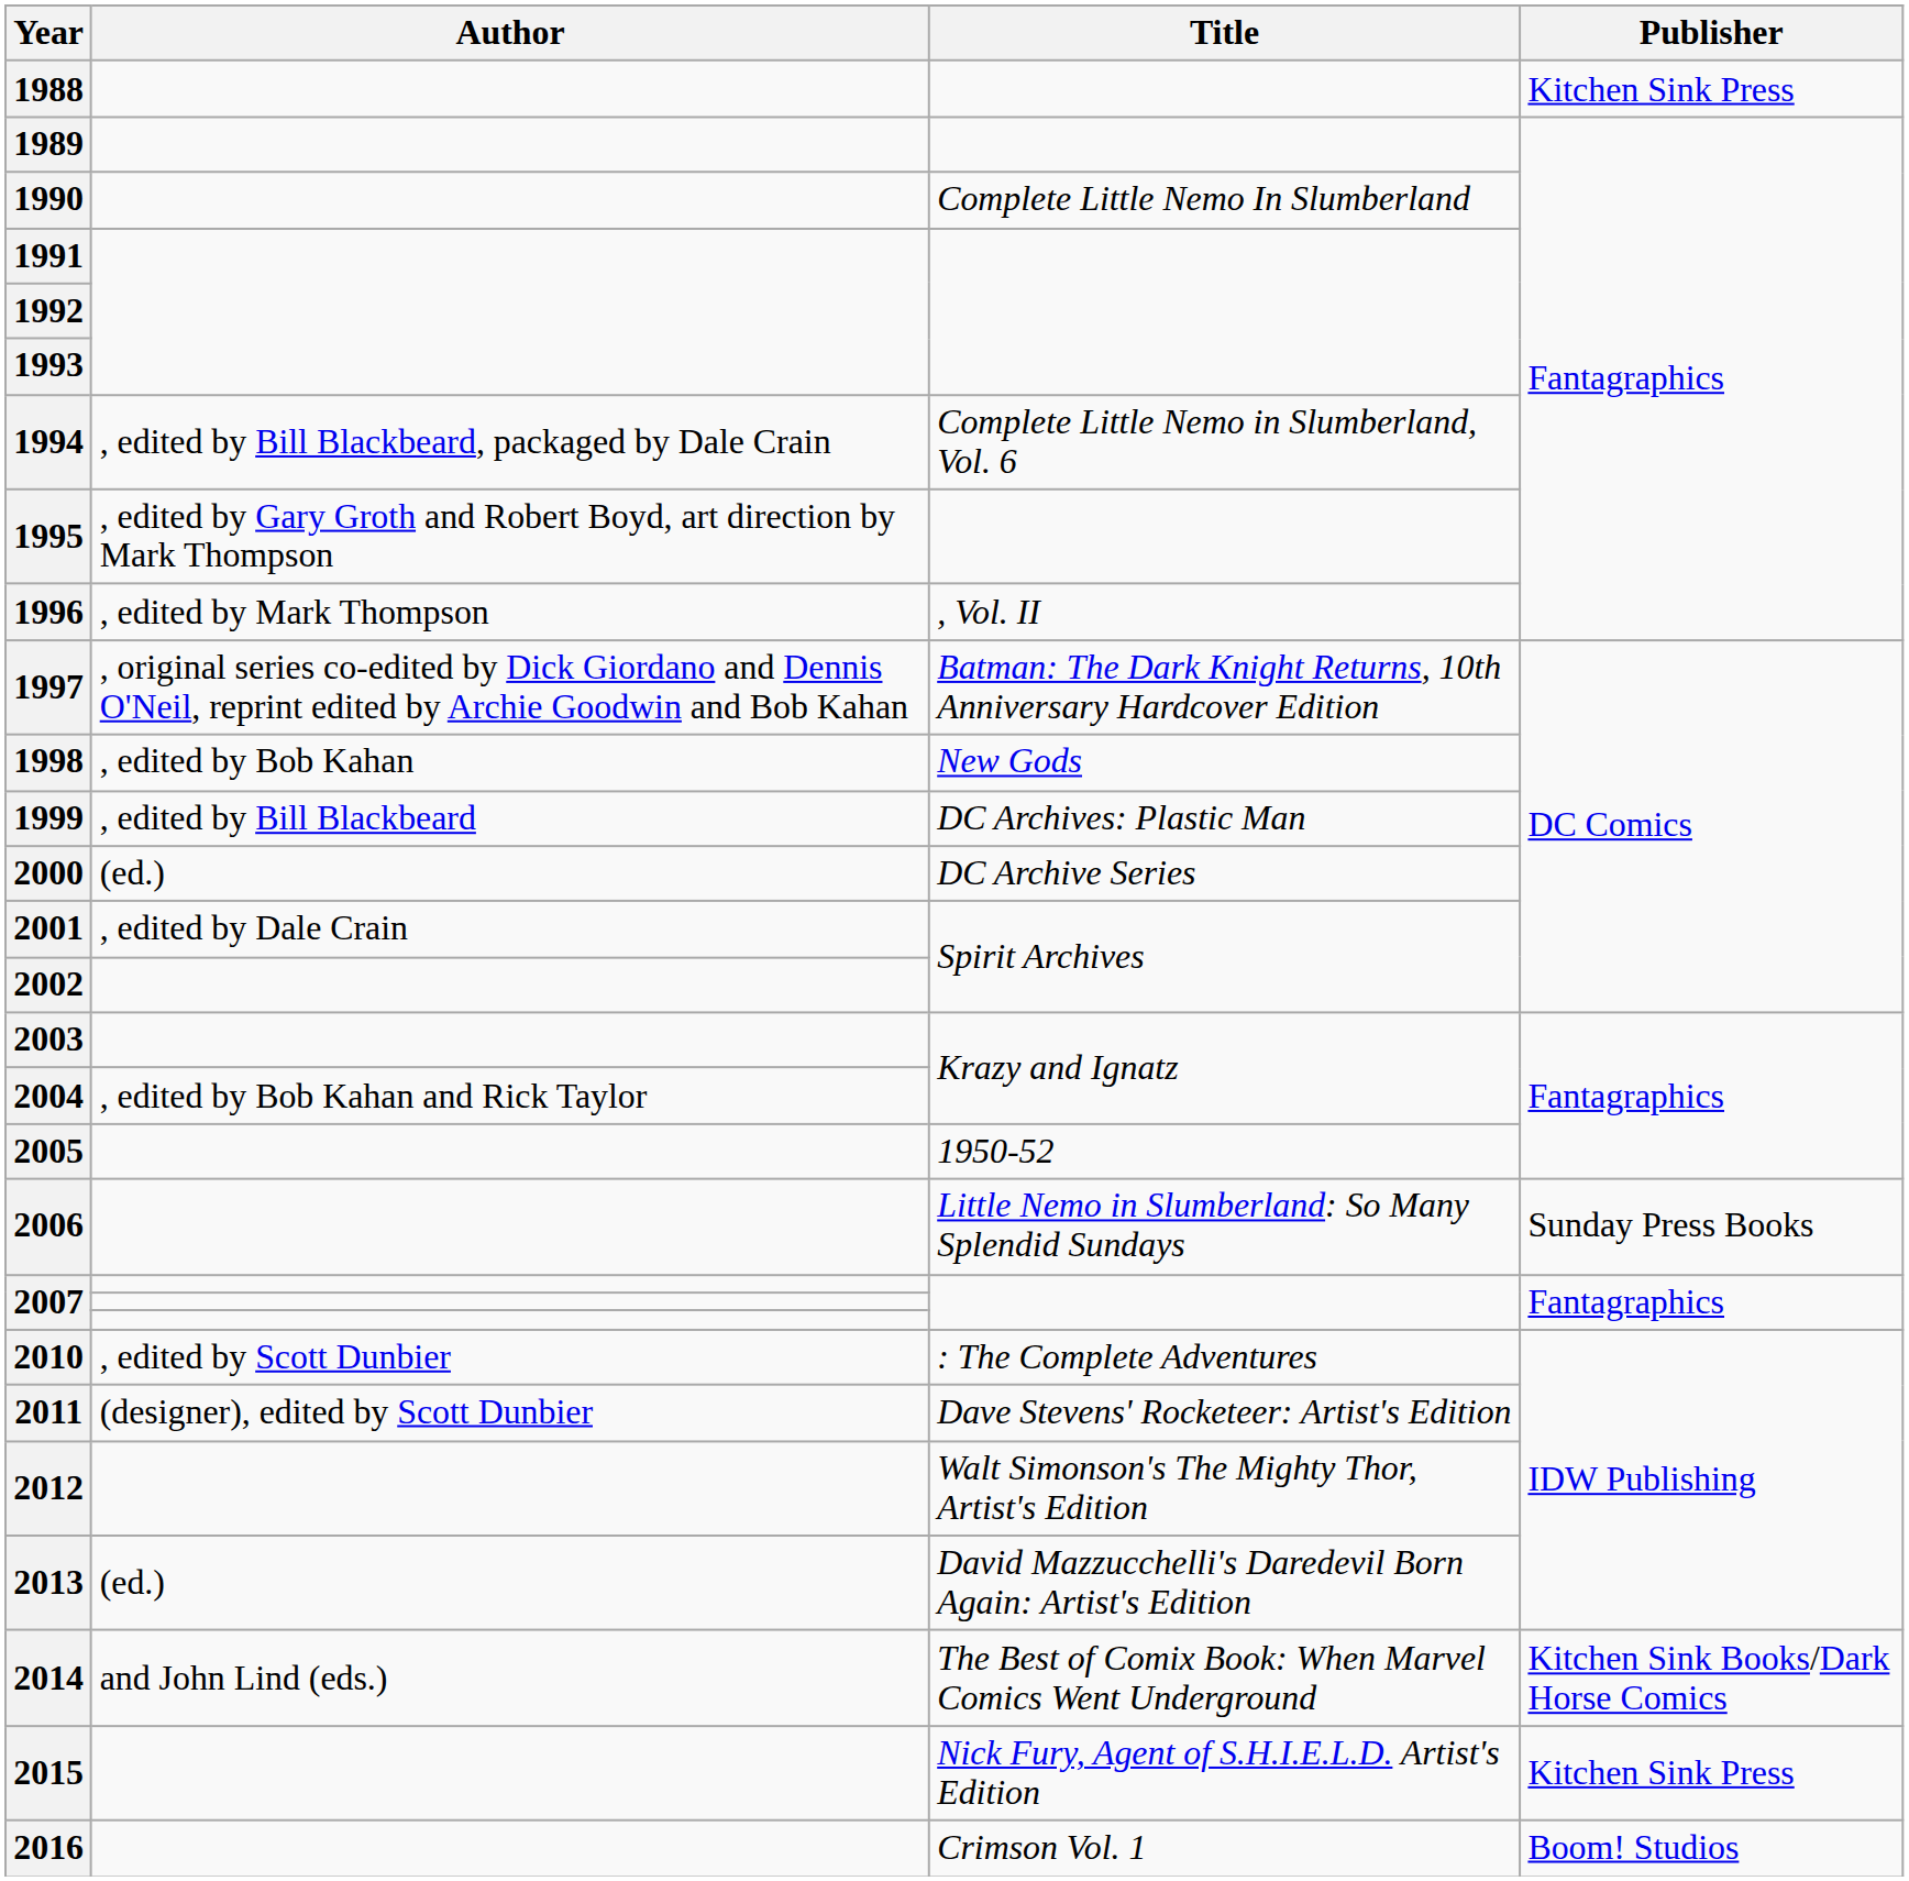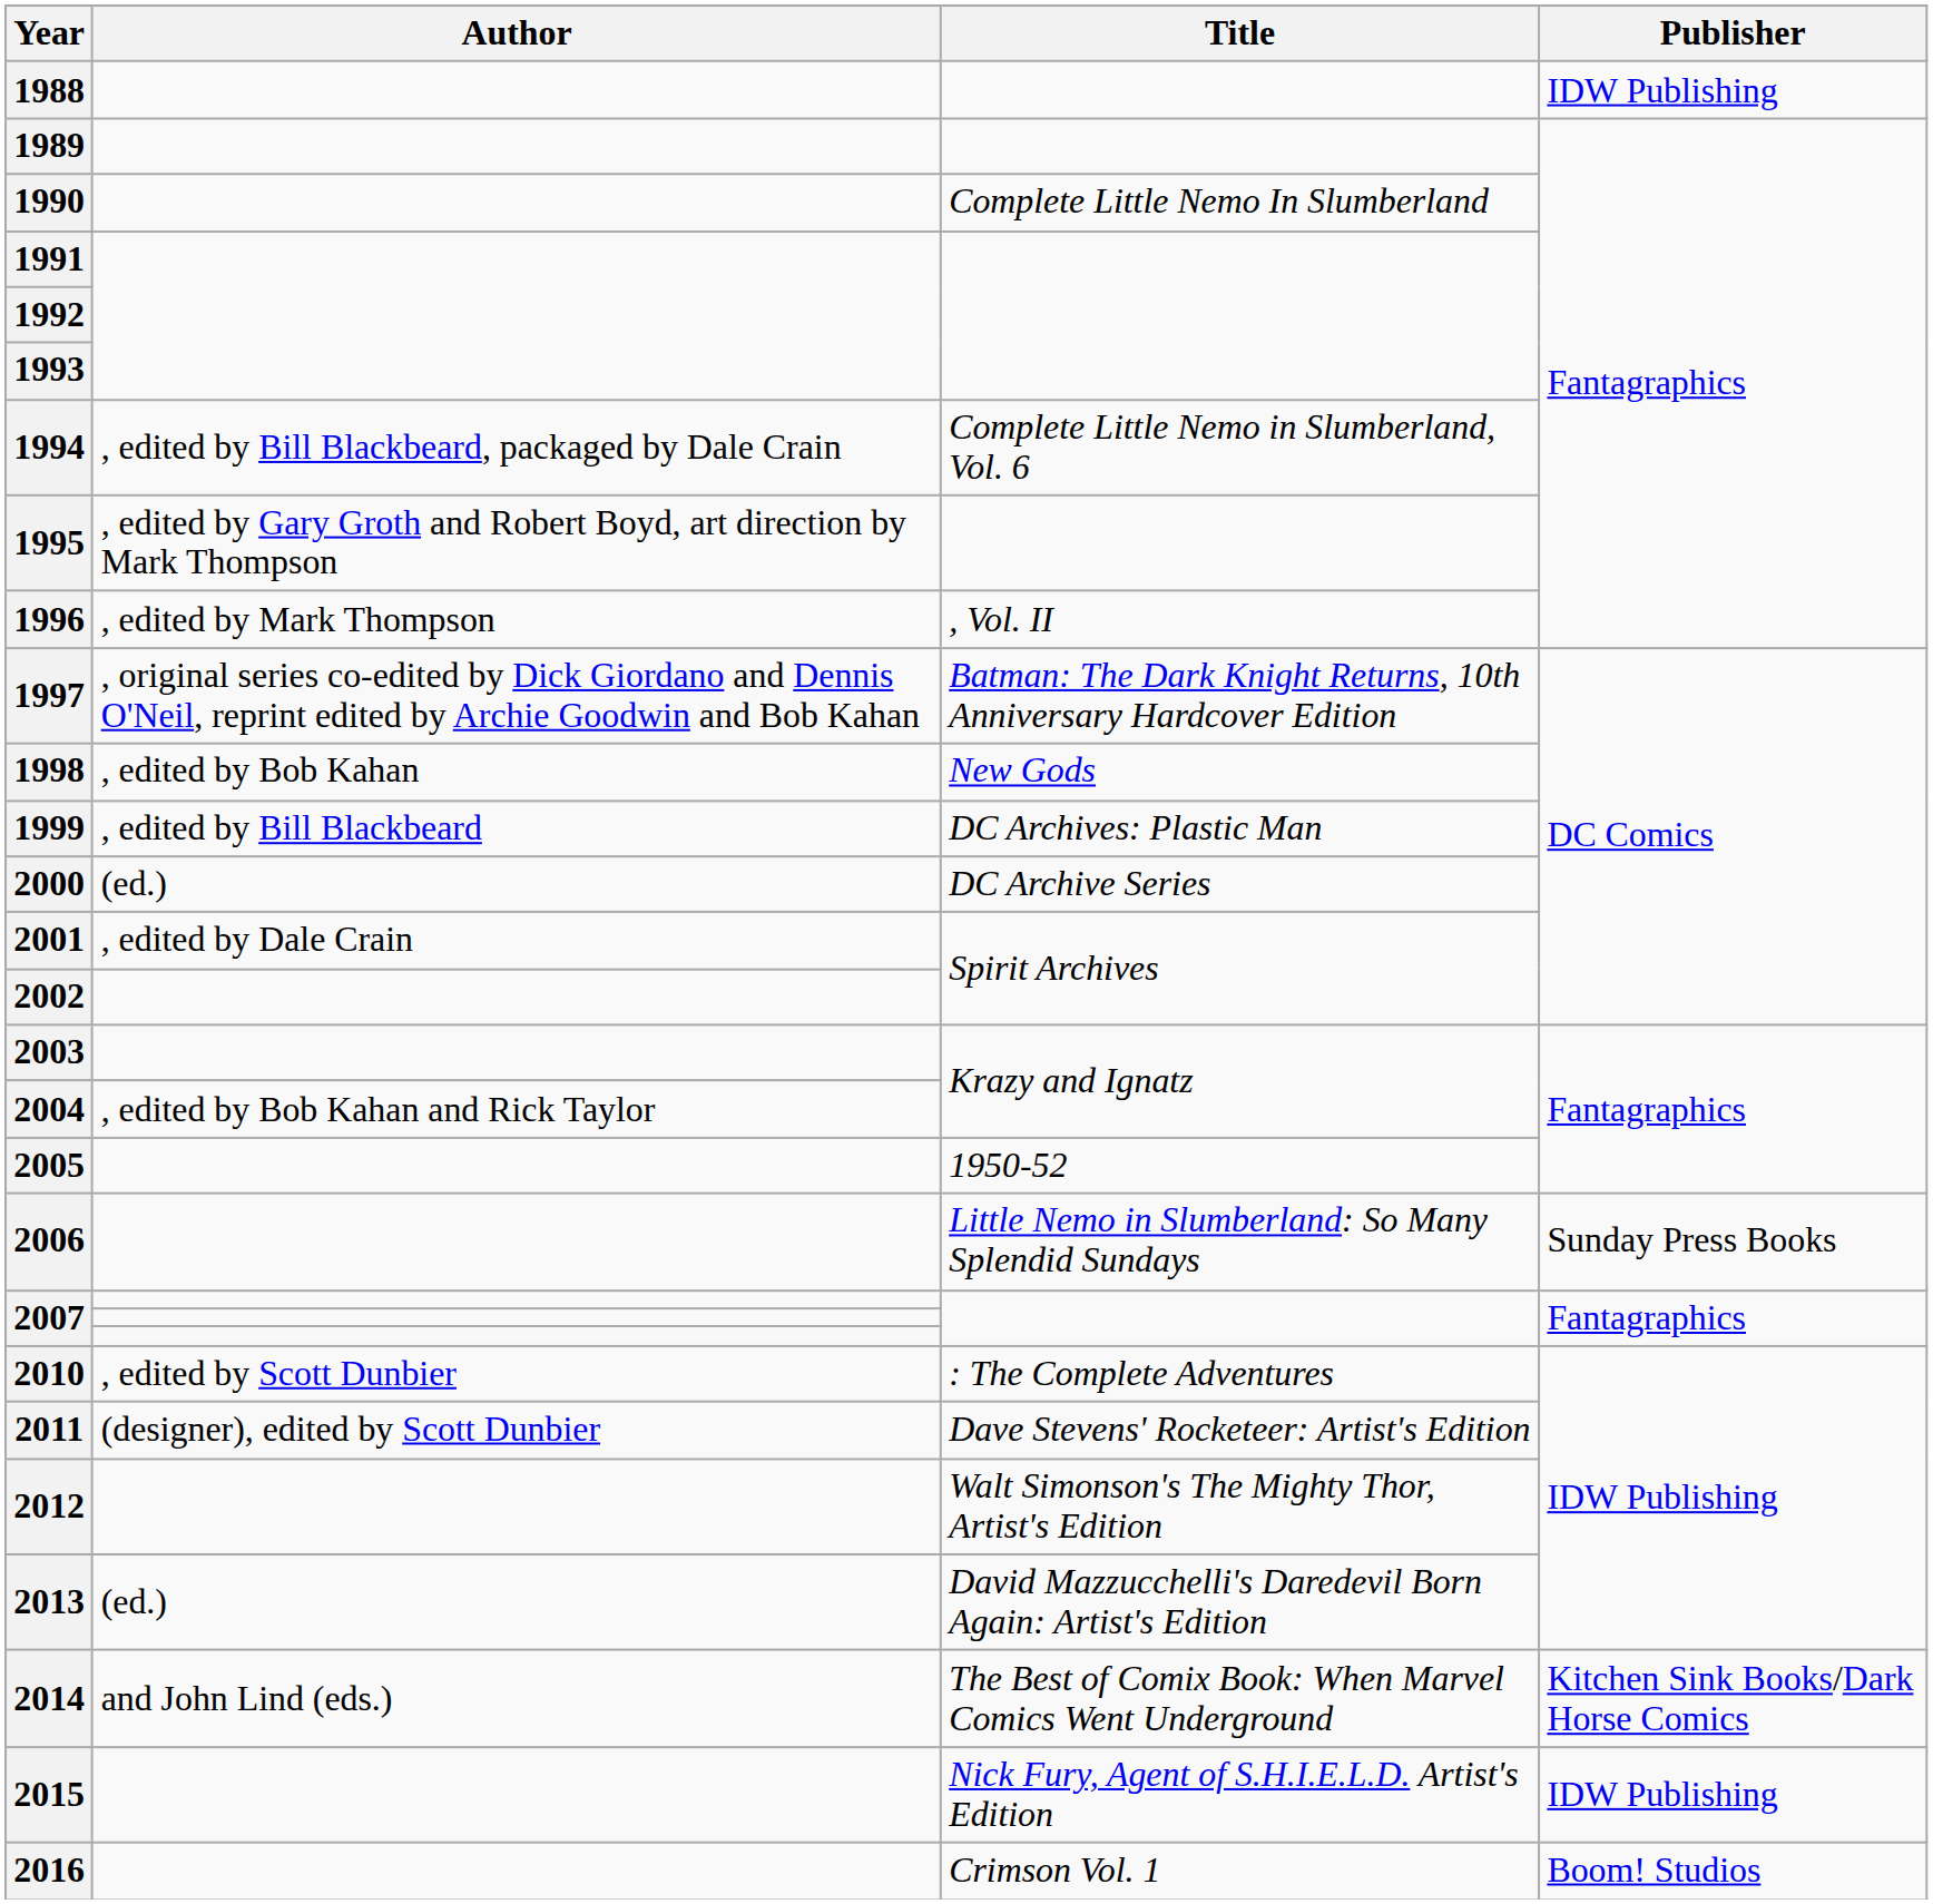1988 | Publisher: Kitchen Sink Press -> IDW Publishing
2015 | Publisher: Kitchen Sink Press -> IDW Publishing
